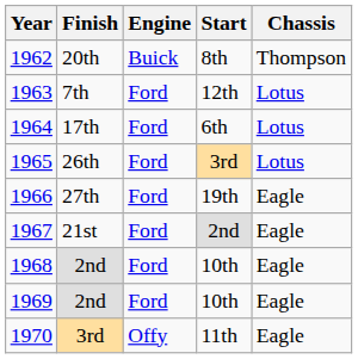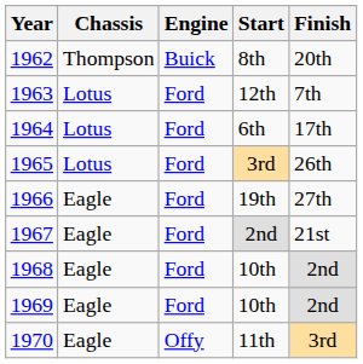columns swapped: Chassis <-> Finish
